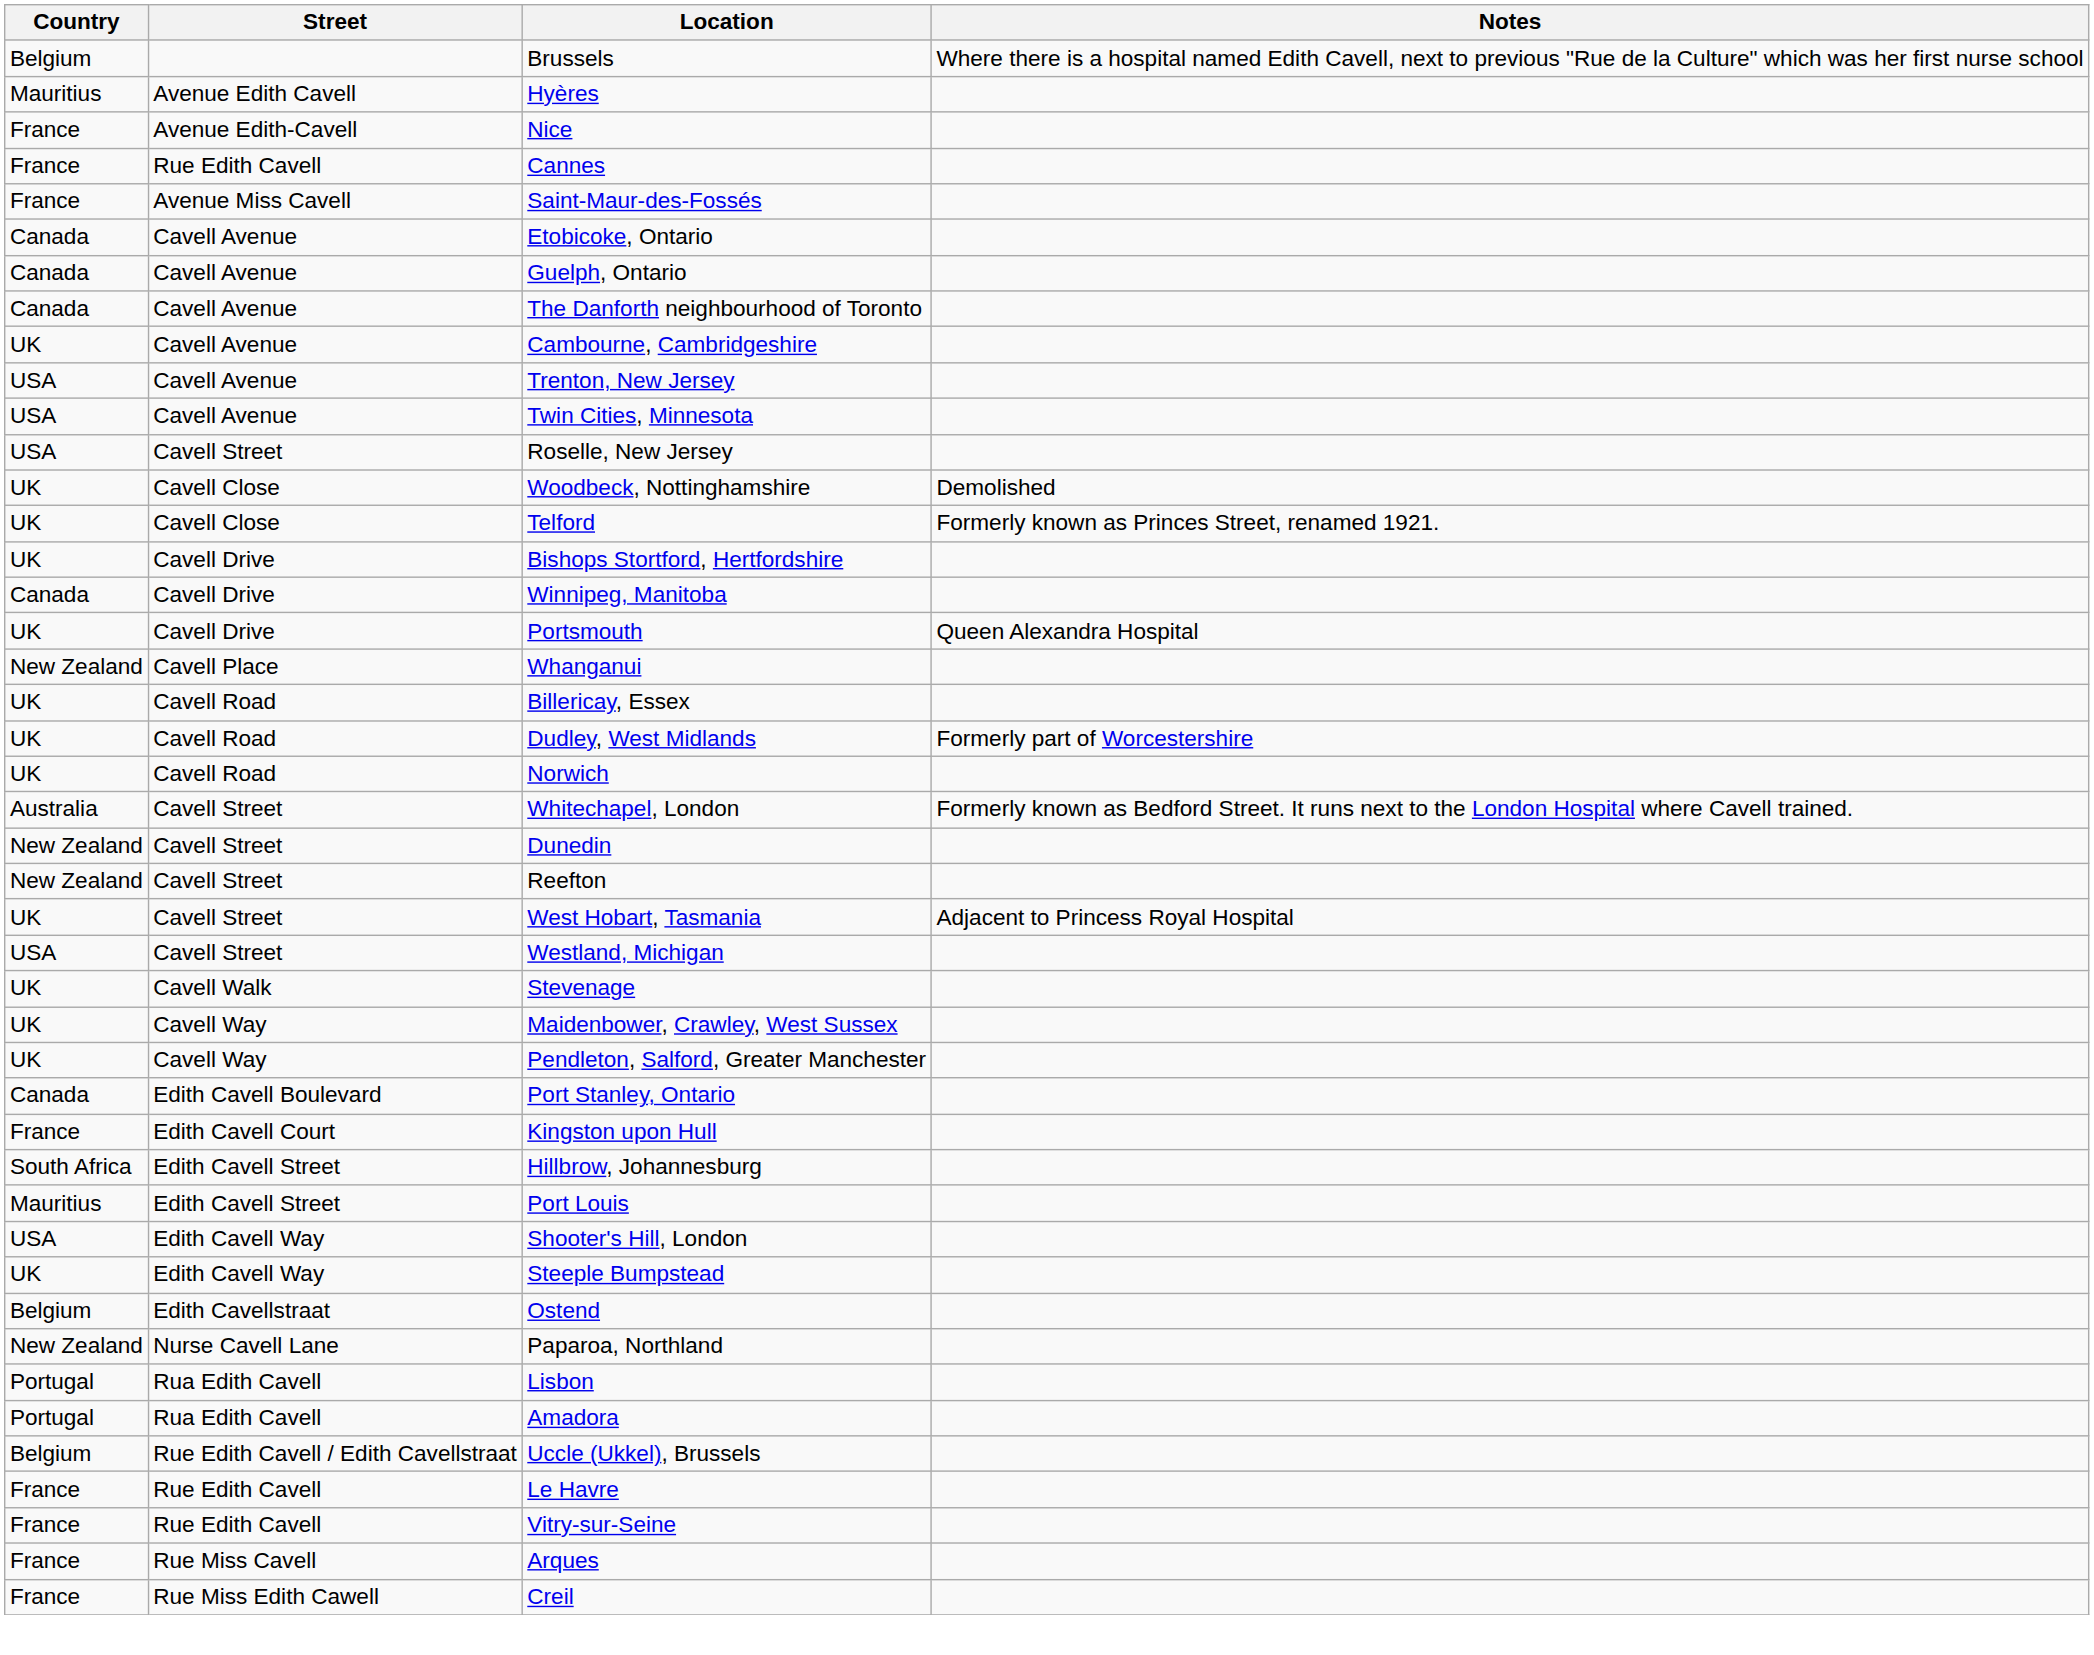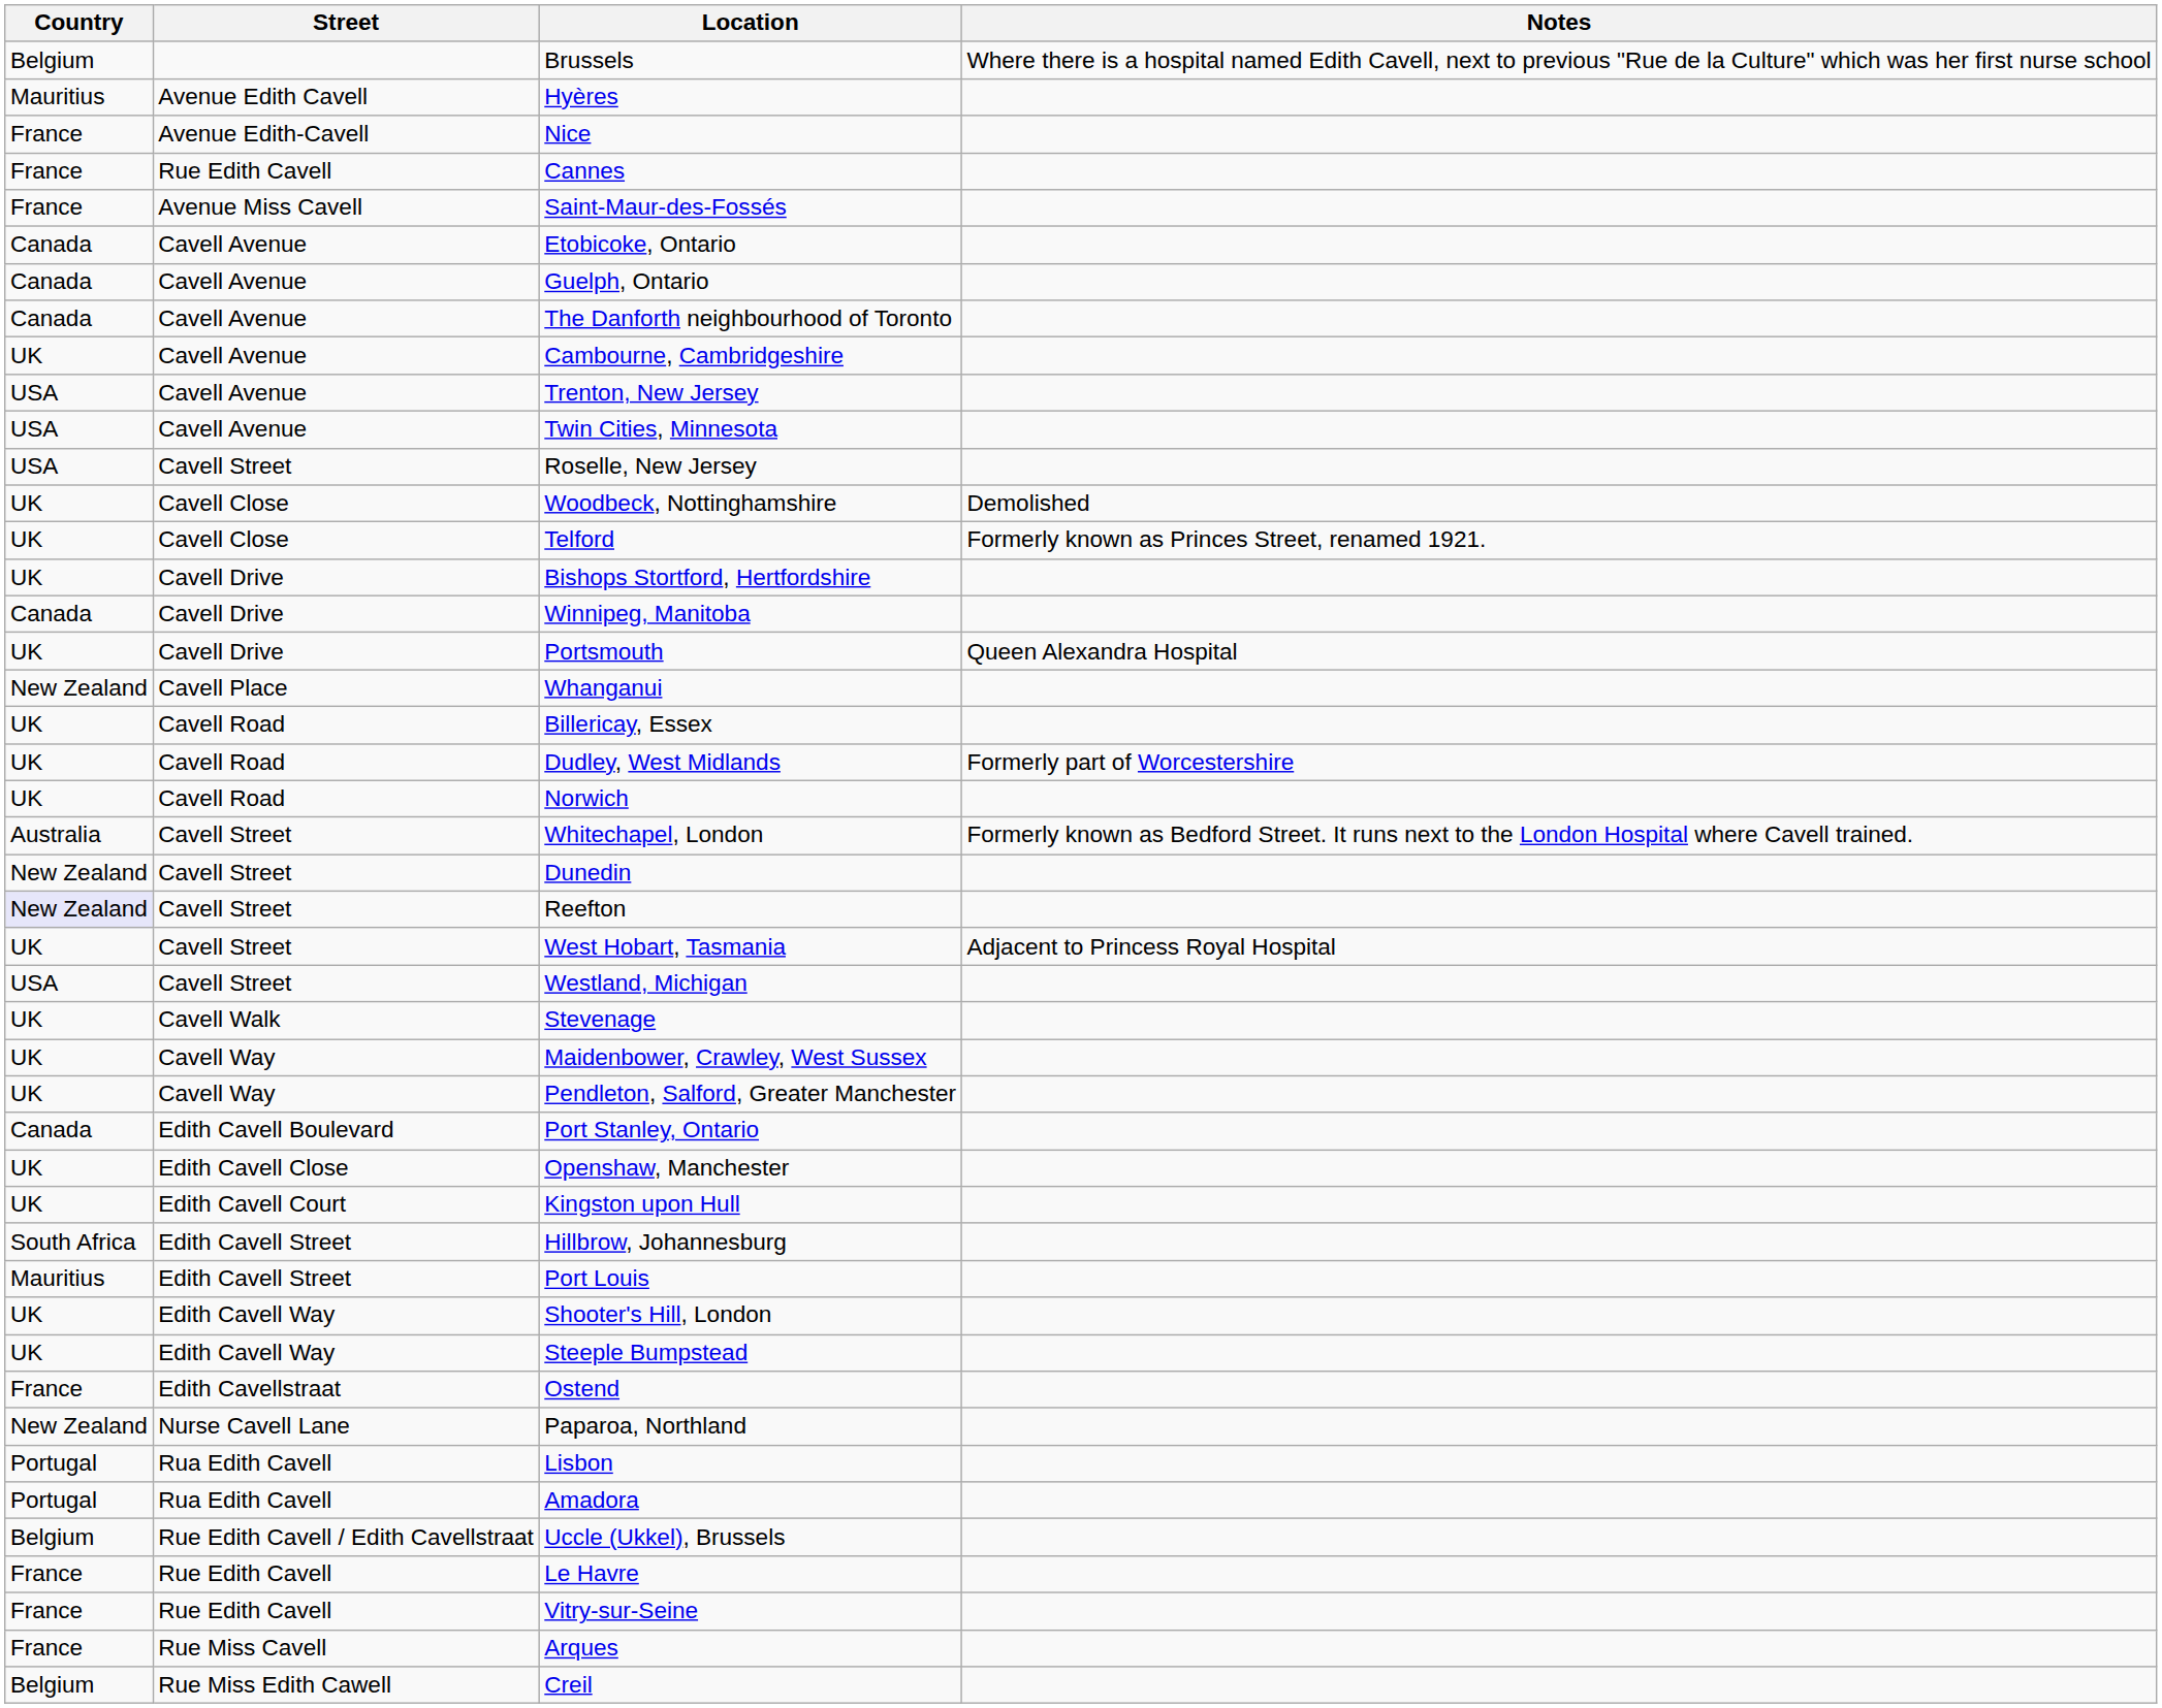Reefton | Country: no background -> lavender background
+ row: UK | Edith Cavell Close | Openshaw, Manchester
Kingston upon Hull | Country: France -> UK
Shooter's Hill, London | Country: USA -> UK
Ostend | Country: Belgium -> France
Creil | Country: France -> Belgium
